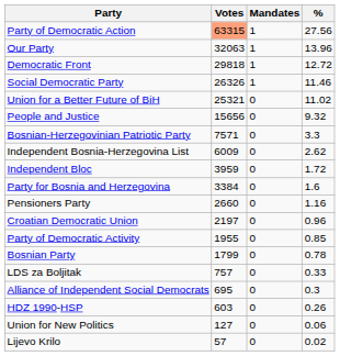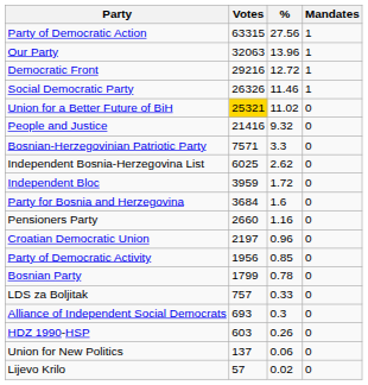columns swapped: % <-> Mandates
Party of Democratic Action | Votes: lightsalmon background -> no background
Democratic Front | Votes: 29818 -> 29216
Union for a Better Future of BiH | Votes: no background -> gold background
People and Justice | Votes: 15656 -> 21416
Independent Bosnia-Herzegovina List | Votes: 6009 -> 6025
Party for Bosnia and Herzegovina | Votes: 3384 -> 3684
Party of Democratic Activity | Votes: 1955 -> 1956
Alliance of Independent Social Democrats | Votes: 695 -> 693
Union for New Politics | Votes: 127 -> 137
